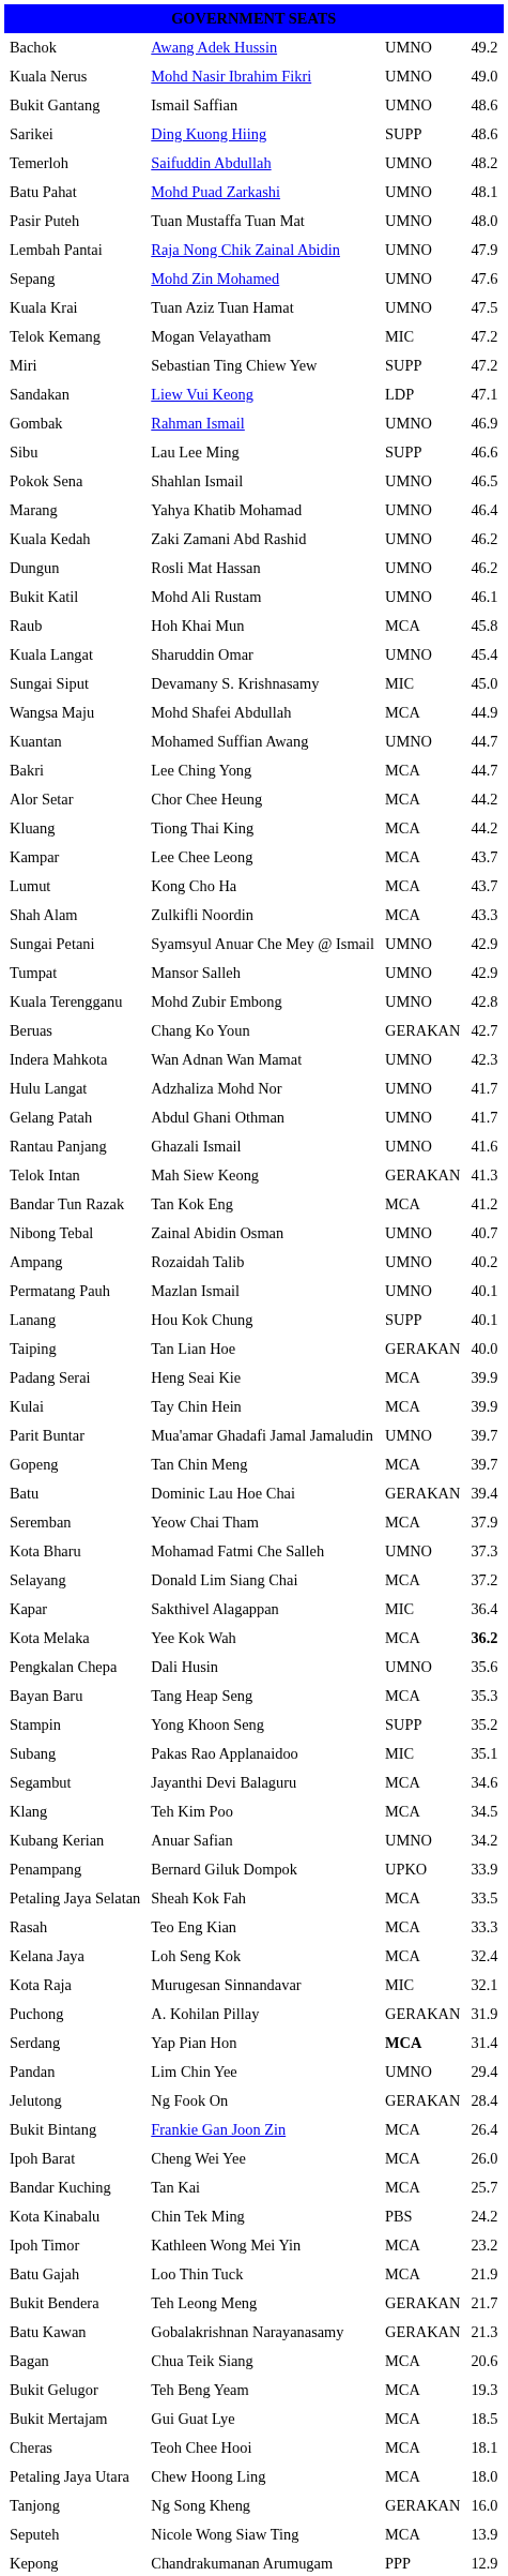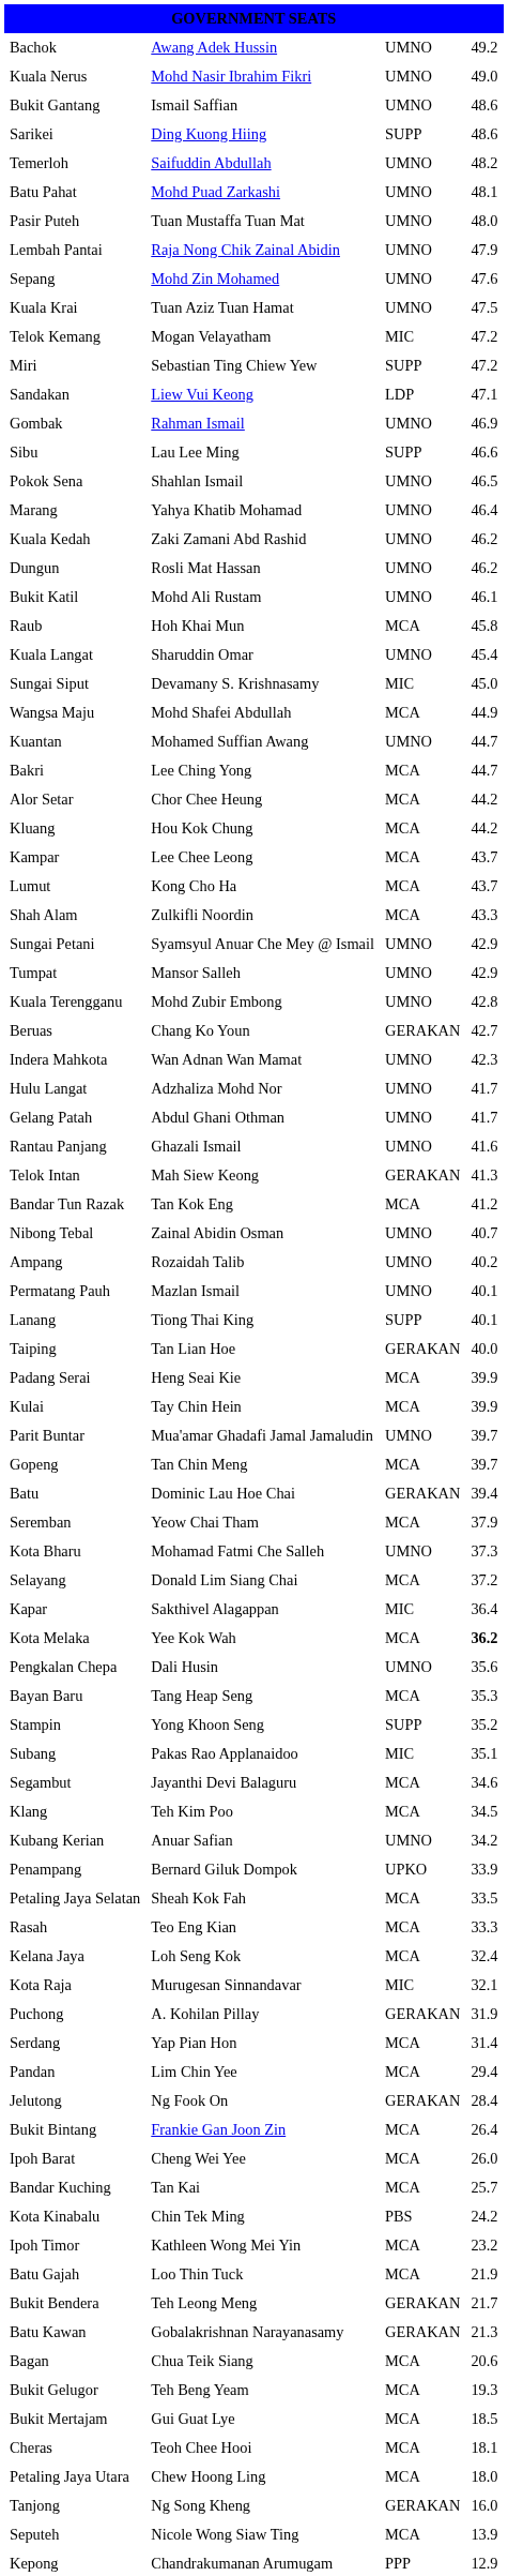Kluang | column 2: Tiong Thai King -> Hou Kok Chung
Lanang | column 2: Hou Kok Chung -> Tiong Thai King
Serdang | column 3: bold -> normal
Pandan | column 3: UMNO -> MCA
